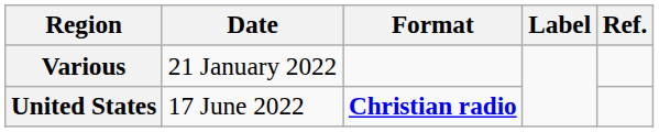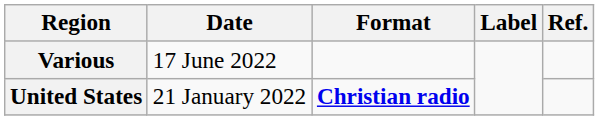Various | Date: 21 January 2022 -> 17 June 2022
United States | Date: 17 June 2022 -> 21 January 2022
